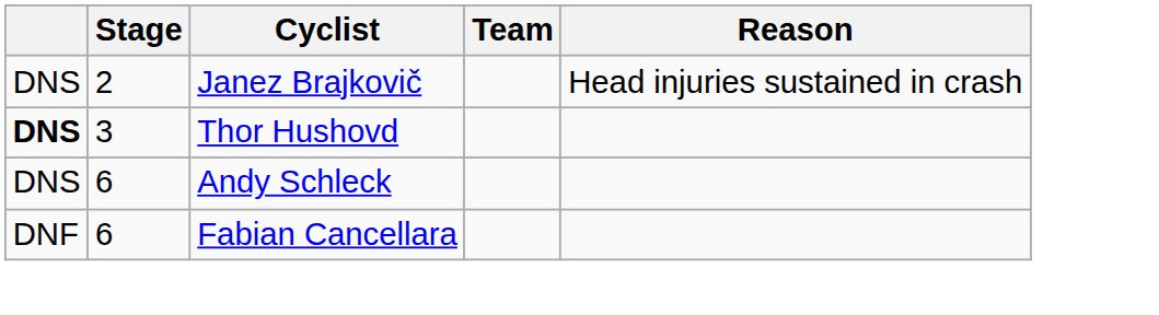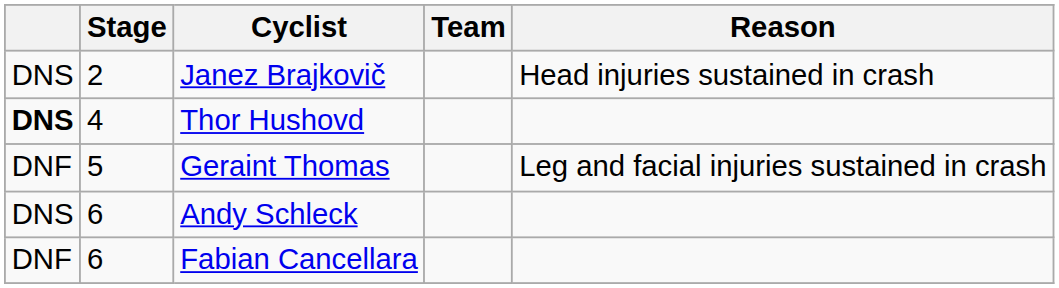Thor Hushovd | Stage: 3 -> 4
+ row: DNF | 5 | Geraint Thomas | Leg and facial injuries sustained in crash
